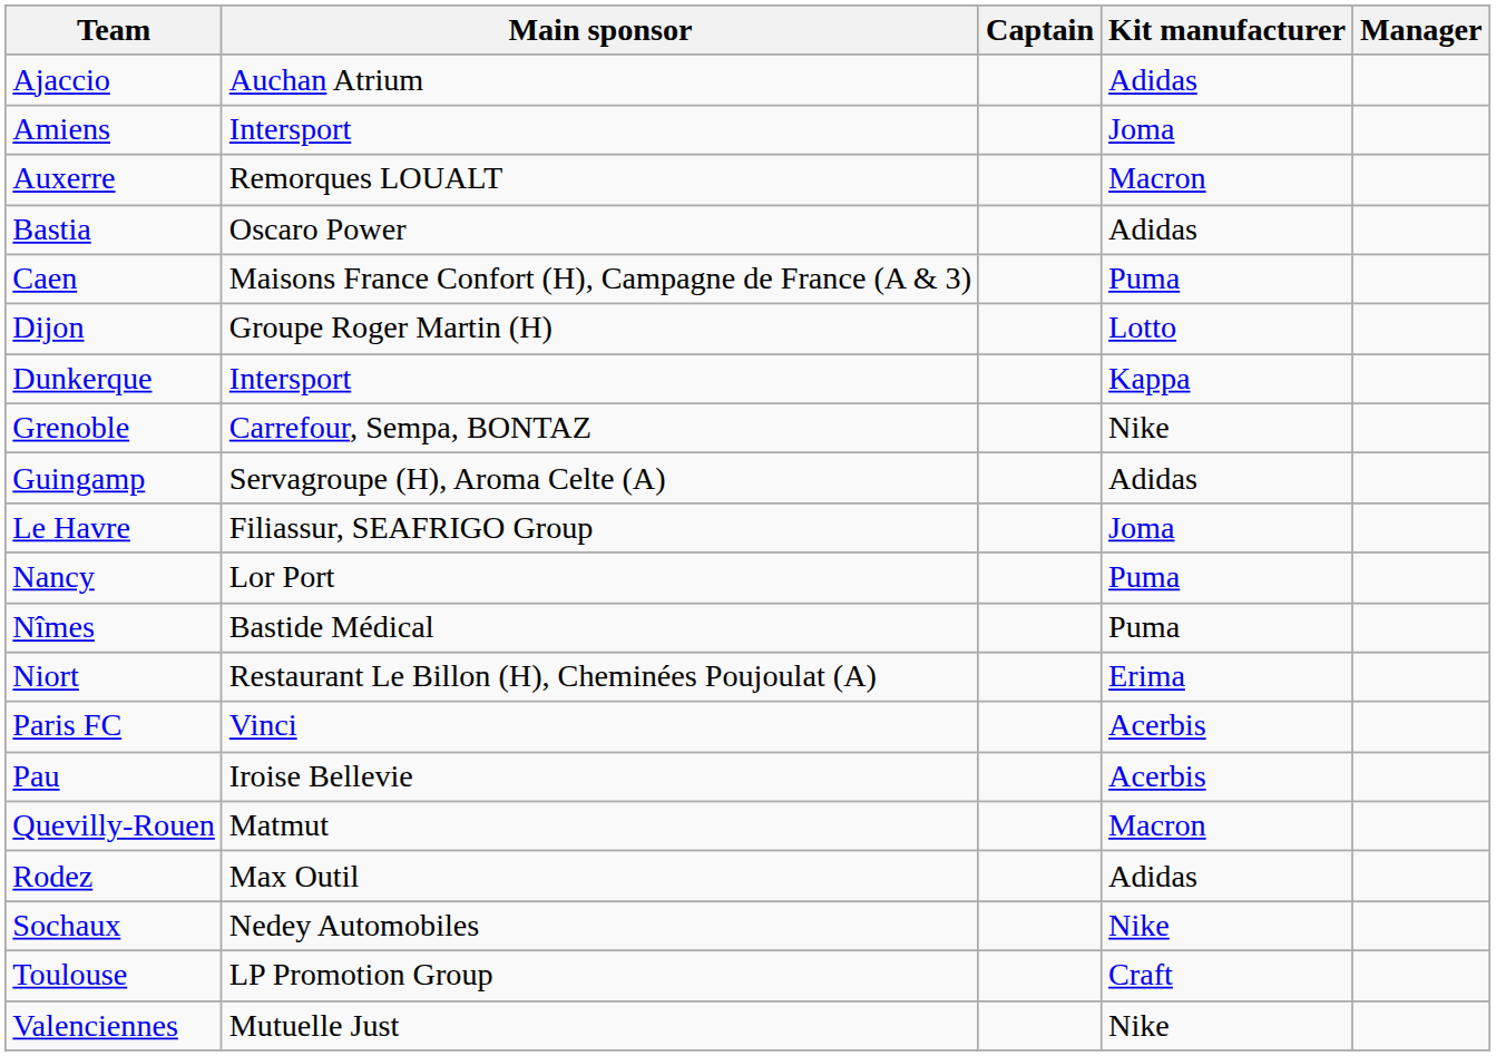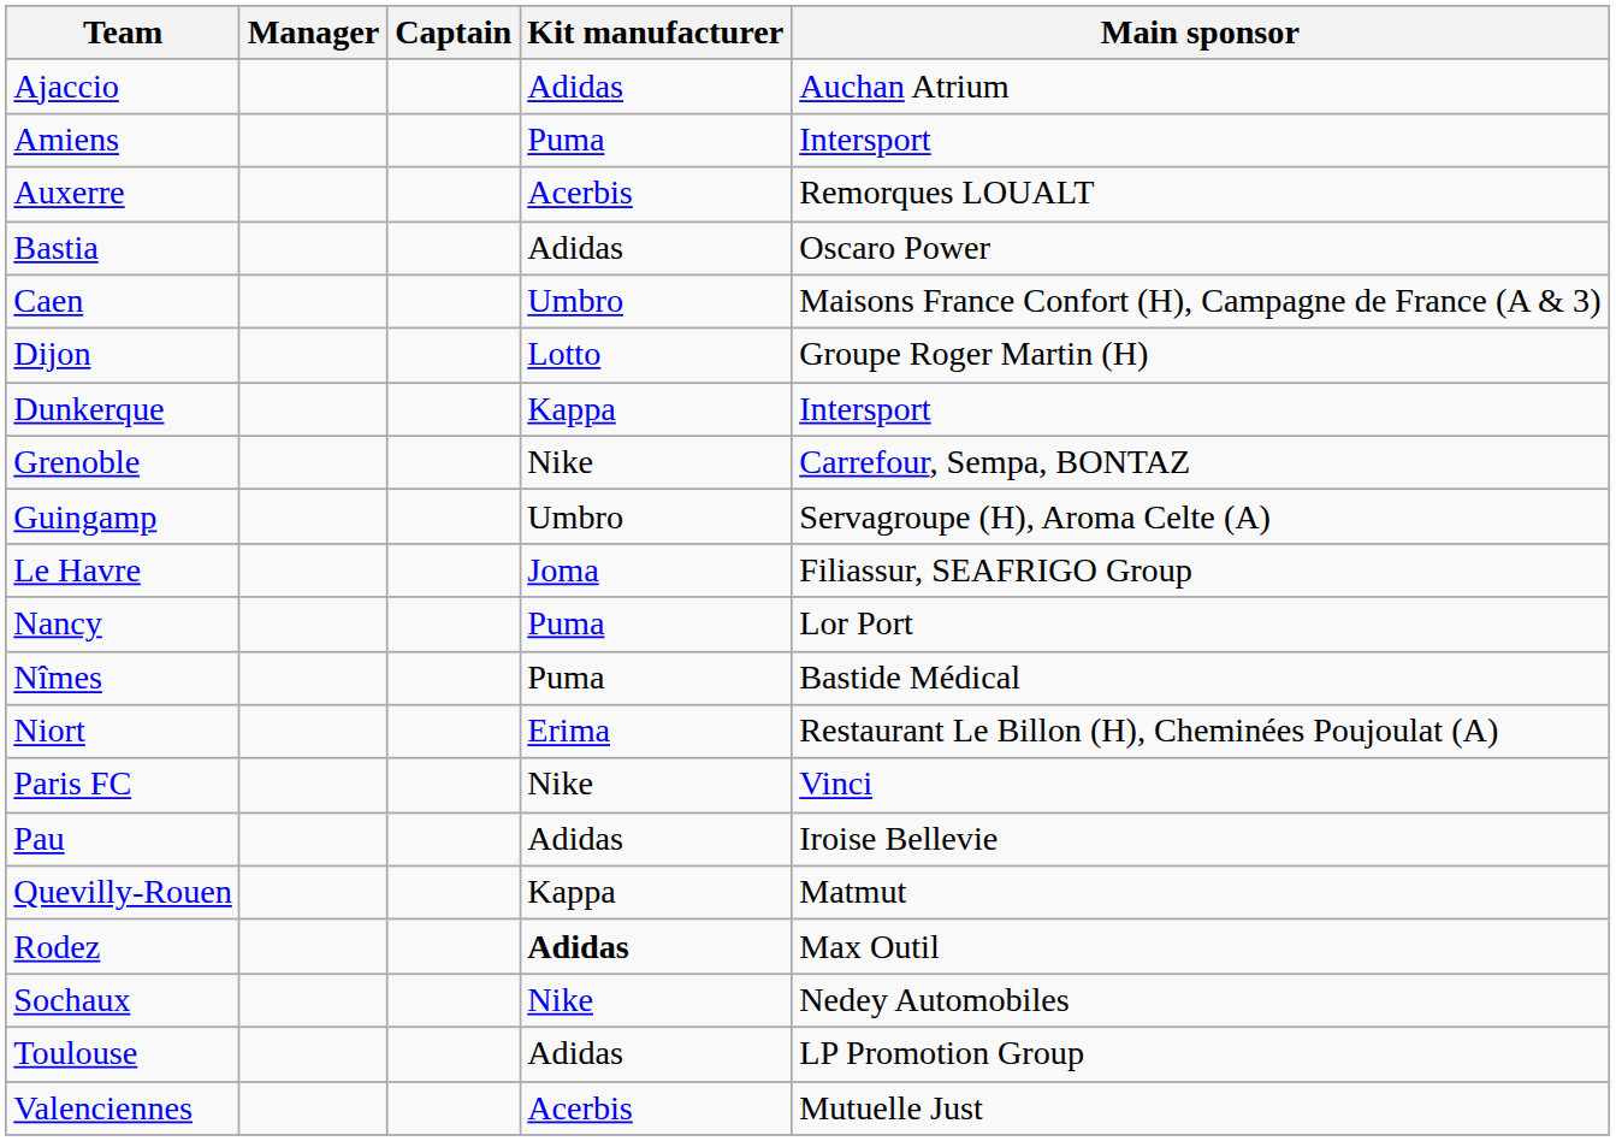columns swapped: Manager <-> Main sponsor
Amiens | Kit manufacturer: Joma -> Puma
Auxerre | Kit manufacturer: Macron -> Acerbis
Caen | Kit manufacturer: Puma -> Umbro
Guingamp | Kit manufacturer: Adidas -> Umbro
Paris FC | Kit manufacturer: Acerbis -> Nike
Pau | Kit manufacturer: Acerbis -> Adidas
Quevilly-Rouen | Kit manufacturer: Macron -> Kappa
Rodez | Kit manufacturer: normal -> bold
Toulouse | Kit manufacturer: Craft -> Adidas
Valenciennes | Kit manufacturer: Nike -> Acerbis
